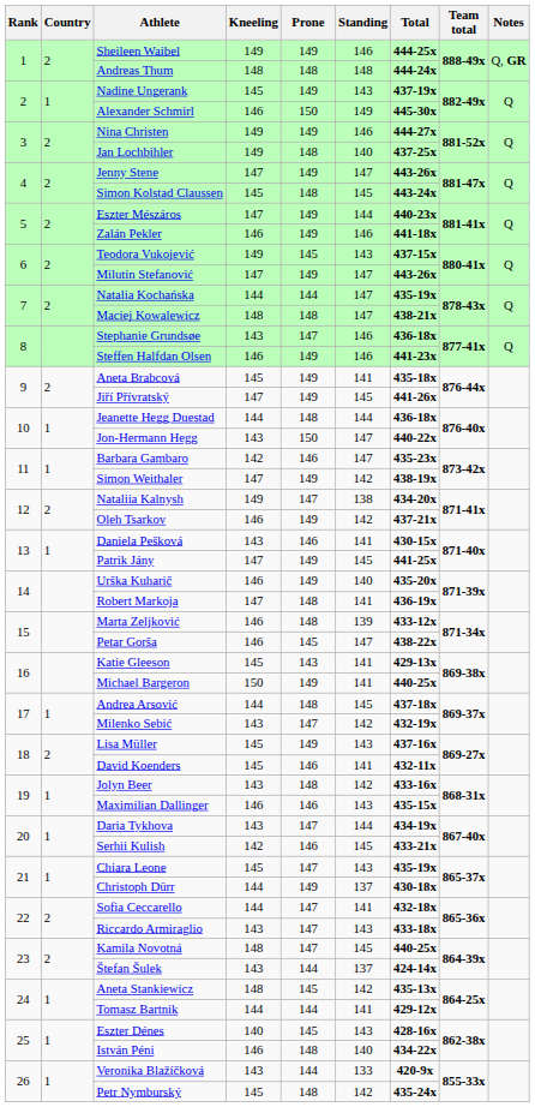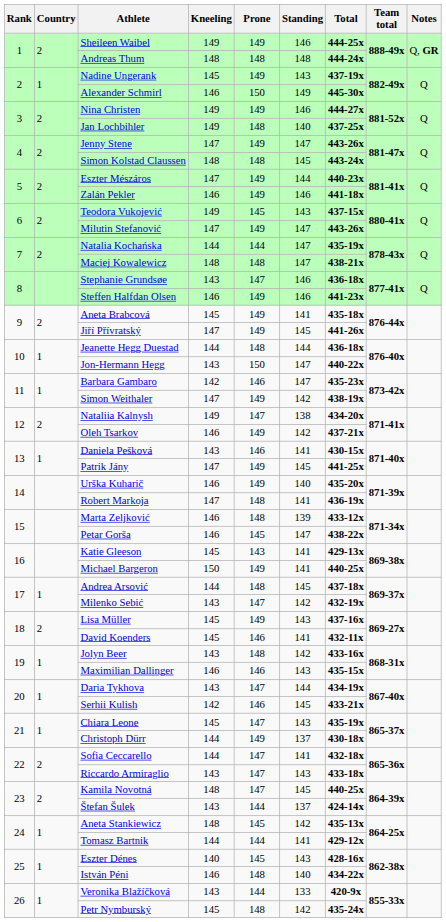Simon Kolstad Claussen | Kneeling: 145 -> 148
